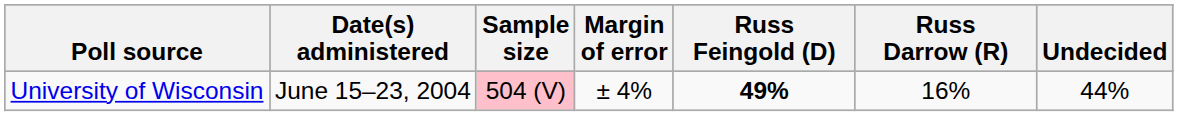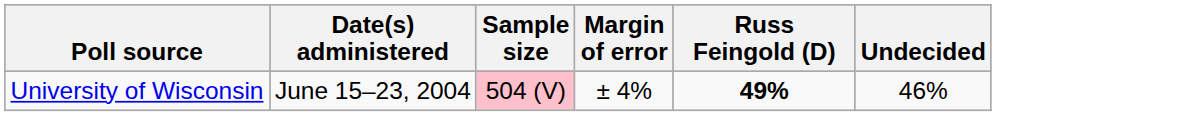- column: Russ Darrow (R) | 16%
University of Wisconsin | Undecided: 44% -> 46%
